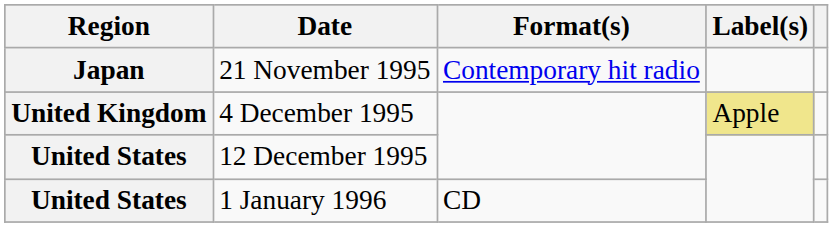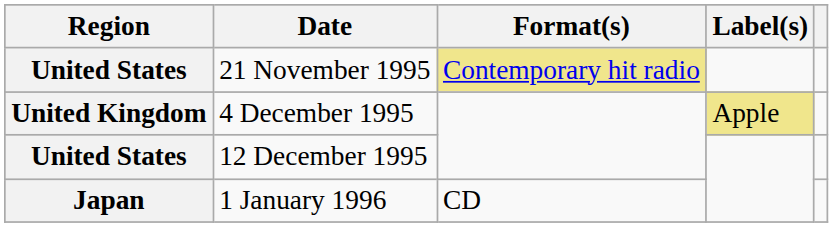21 November 1995 | Region: Japan -> United States
21 November 1995 | Format(s): no background -> khaki background
1 January 1996 | Region: United States -> Japan
